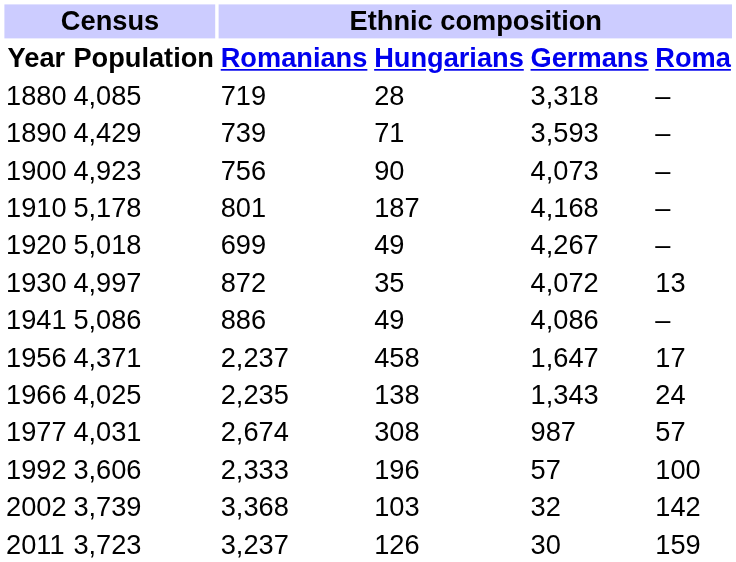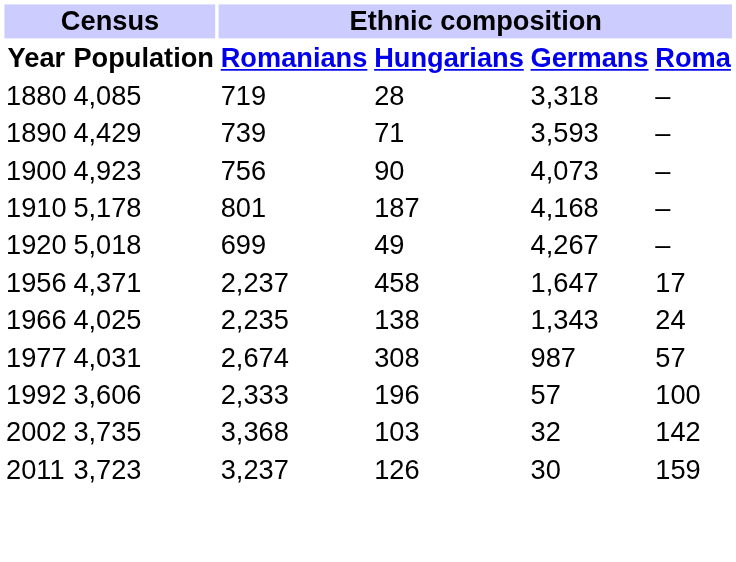- row: 1930 | 4,997 | 872 | 35 | 4,072 | 13
- row: 1941 | 5,086 | 886 | 49 | 4,086 | –
2002 | Census / Population: 3,739 -> 3,735
